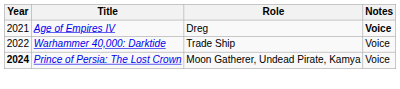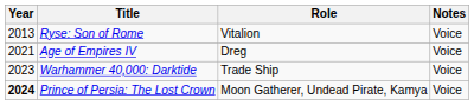+ row: 2013 | Ryse: Son of Rome | Vitalion | Voice
Age of Empires IV | Notes: bold -> normal
Warhammer 40,000: Darktide | Year: 2022 -> 2023
